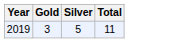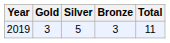+ column: Bronze | 3
